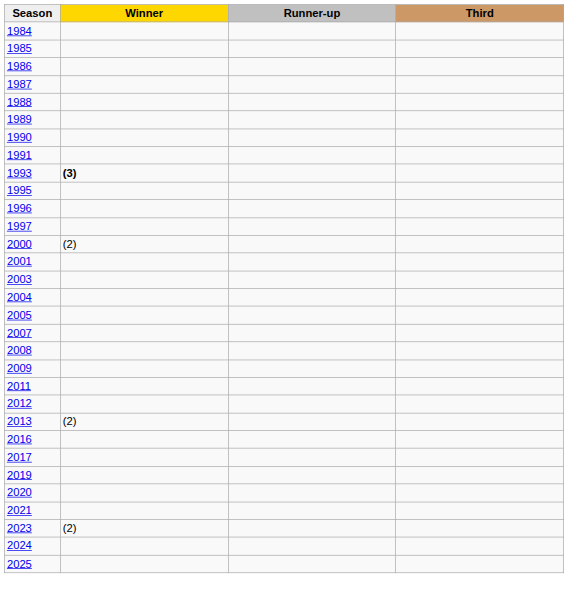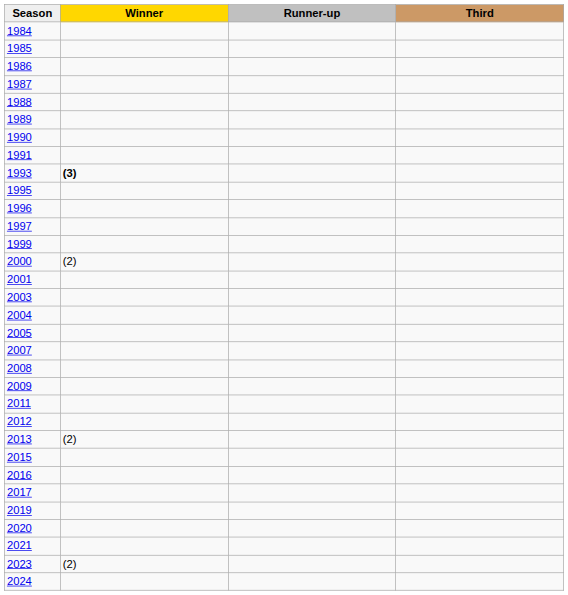+ row: 1999
+ row: 2015
- row: 2025
